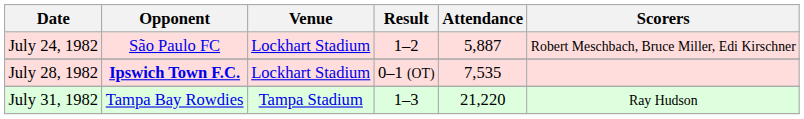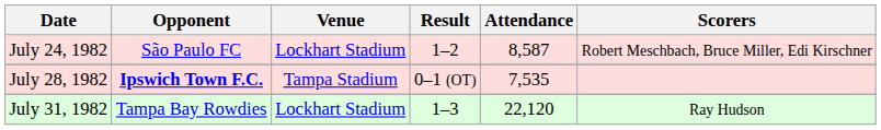July 24, 1982 | Attendance: 5,887 -> 8,587
July 28, 1982 | Venue: Lockhart Stadium -> Tampa Stadium
July 31, 1982 | Venue: Tampa Stadium -> Lockhart Stadium
July 31, 1982 | Attendance: 21,220 -> 22,120
